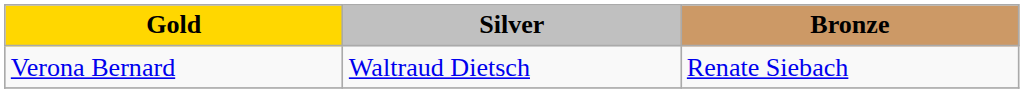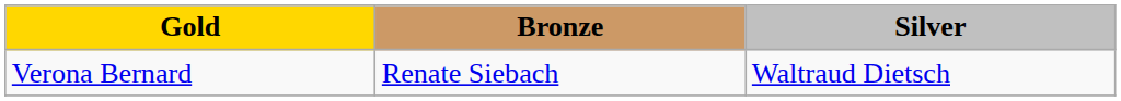columns swapped: Silver <-> Bronze
